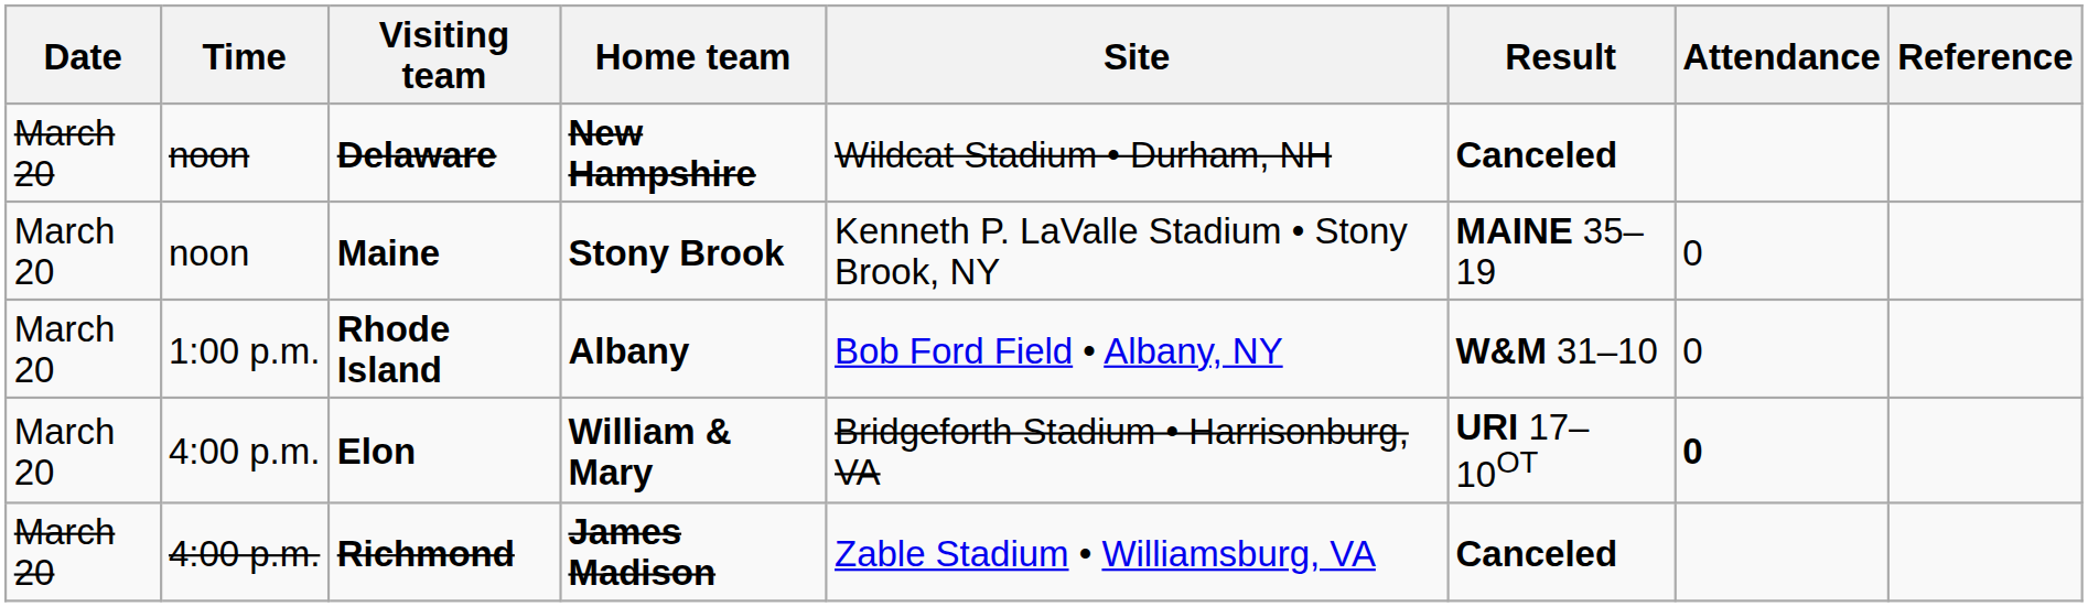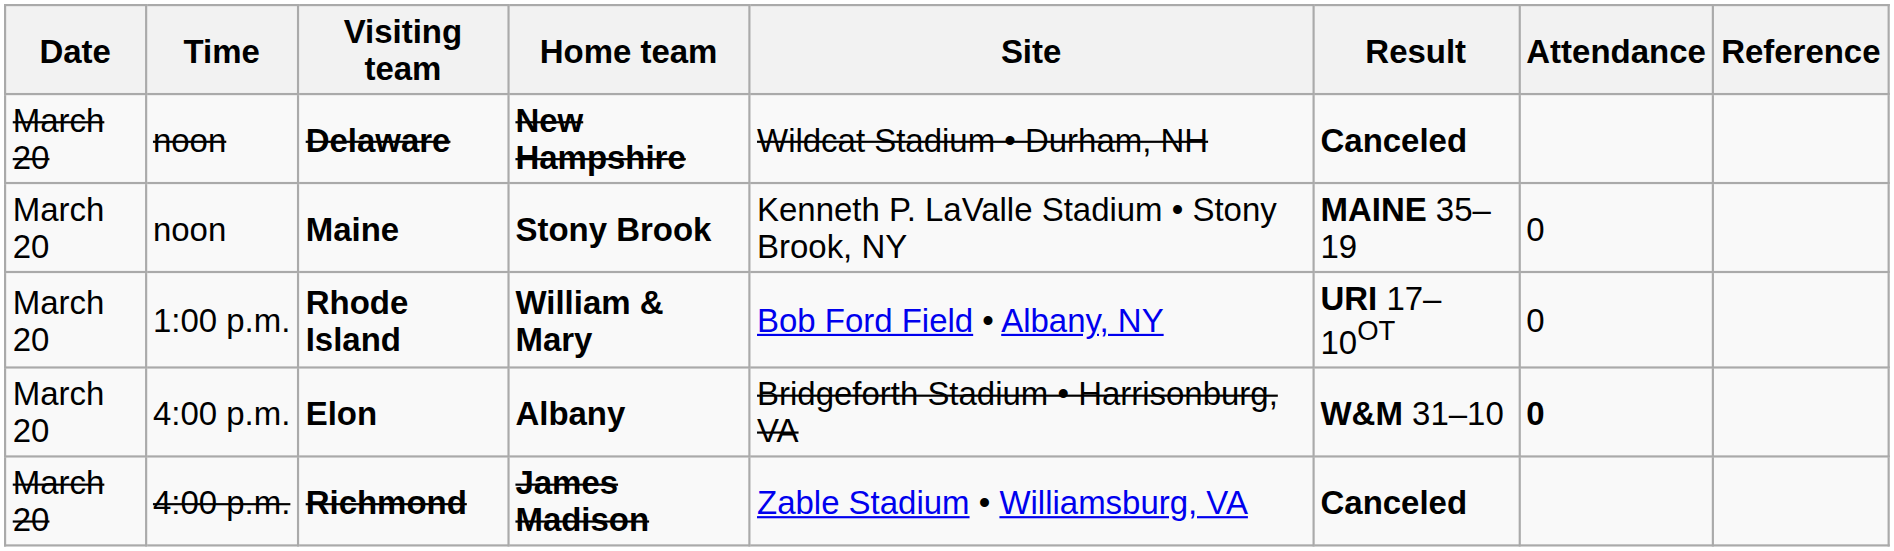Rhode Island | Home team: Albany -> William & Mary
Rhode Island | Result: W&M 31–10 -> URI 17–10OT
Elon | Home team: William & Mary -> Albany
Elon | Result: URI 17–10OT -> W&M 31–10
